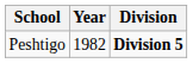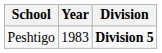Peshtigo | Year: 1982 -> 1983
